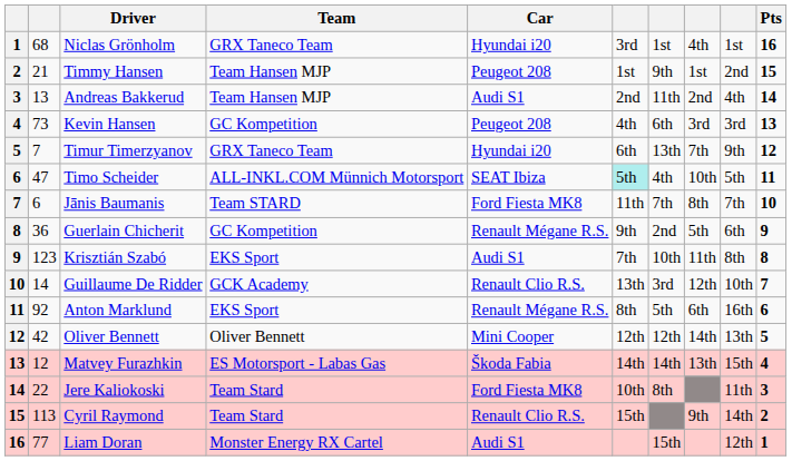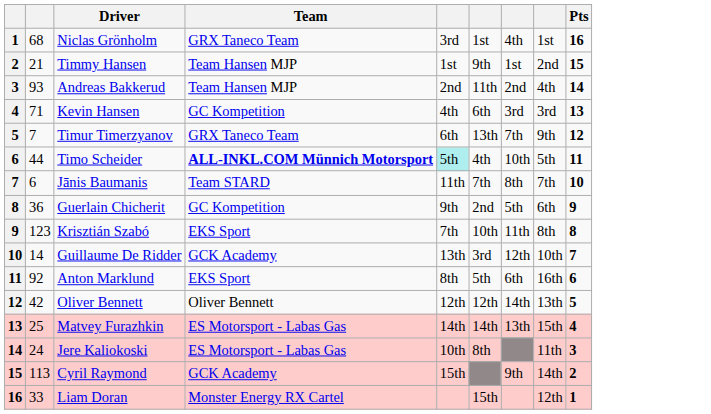- column: Car | Hyundai i20 | Peugeot 208 | Audi S1 | Peugeot 208 | Hyundai i20 | SEAT Ibiza | Ford Fiesta MK8 | Renault Mégane R.S. | Audi S1 | Renault Clio R.S. | Renault Mégane R.S. | Mini Cooper | Škoda Fabia | Ford Fiesta MK8 | Renault Clio R.S. | Audi S1
Andreas Bakkerud | column 2: 13 -> 93
Kevin Hansen | column 2: 73 -> 71
Timo Scheider | column 2: 47 -> 44
Timo Scheider | Team: normal -> bold
Matvey Furazhkin | column 2: 12 -> 25
Jere Kaliokoski | column 2: 22 -> 24
Jere Kaliokoski | Team: Team Stard -> ES Motorsport - Labas Gas
Cyril Raymond | Team: Team Stard -> GCK Academy
Liam Doran | column 2: 77 -> 33
